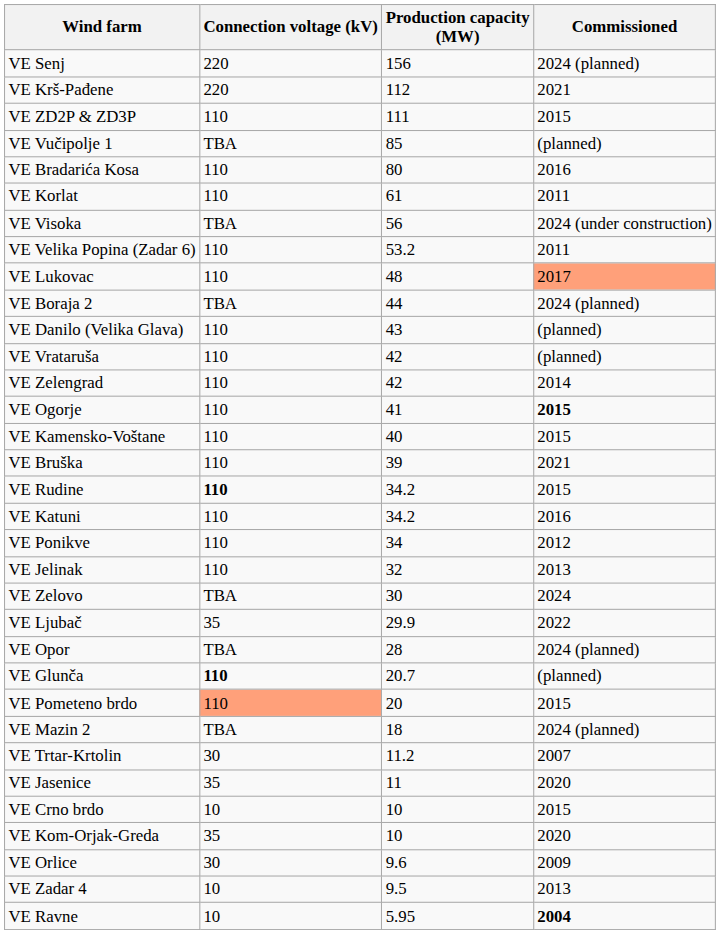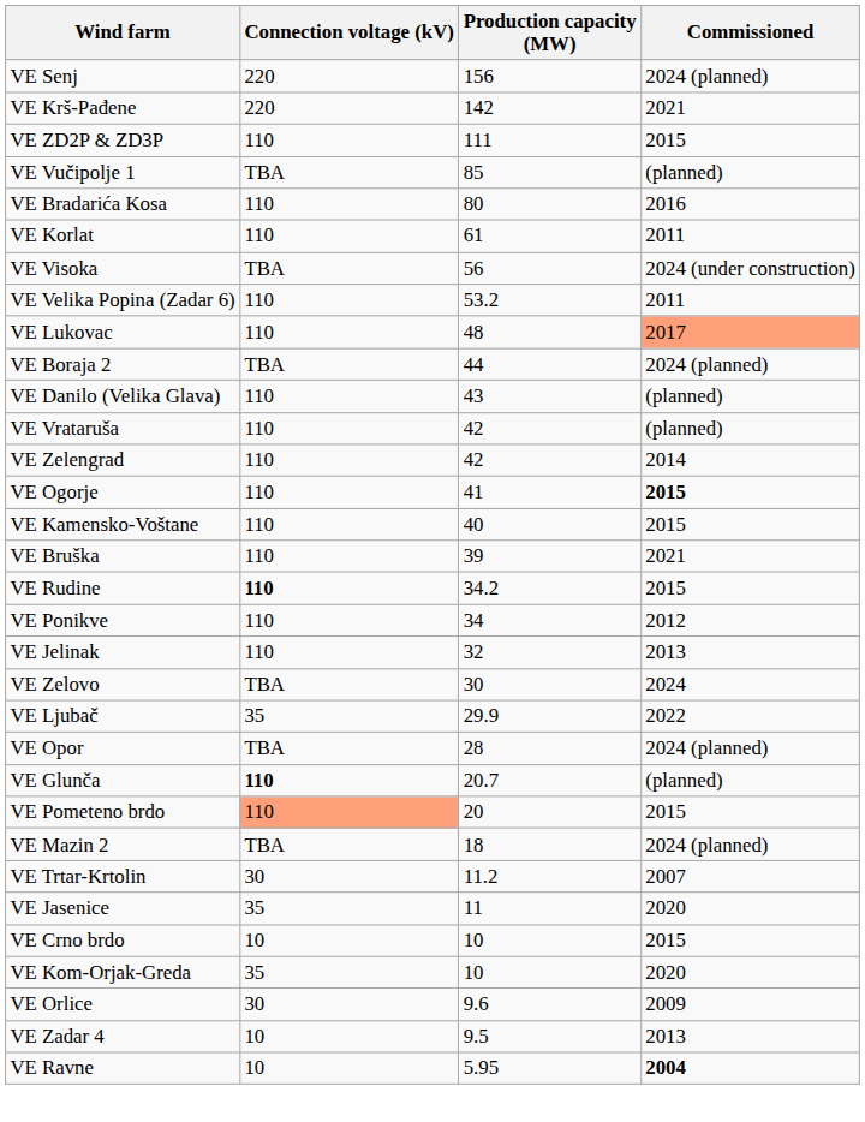VE Krš-Pađene | Production capacity (MW): 112 -> 142
- row: VE Katuni | 110 | 34.2 | 2016
